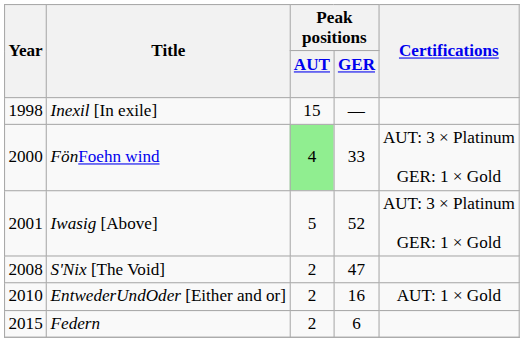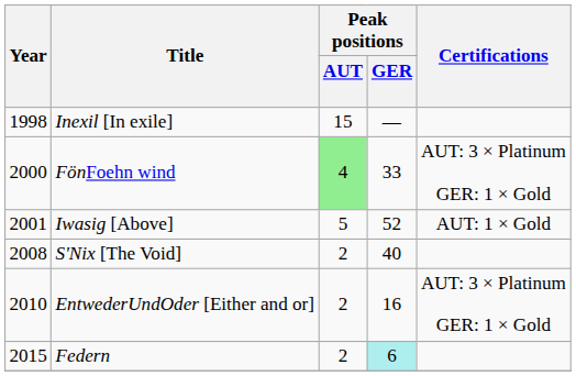Iwasig [Above] | Certifications: AUT: 3 × Platinum GER: 1 × Gold -> AUT: 1 × Gold
S'Nix [The Void] | Peak positions / GER: 47 -> 40
EntwederUndOder [Either and or] | Certifications: AUT: 1 × Gold -> AUT: 3 × Platinum GER: 1 × Gold
Federn | Peak positions / GER: no background -> paleturquoise background
